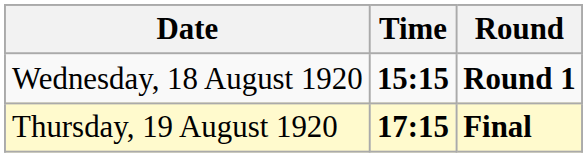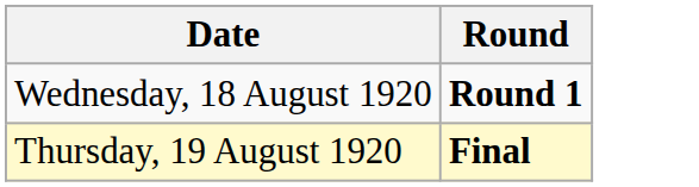- column: Time | 15:15 | 17:15
